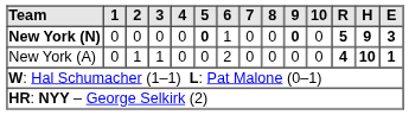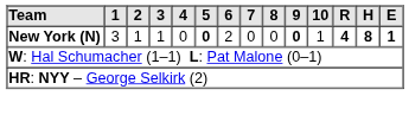New York (N) | 1: 0 -> 3
New York (N) | 2: 0 -> 1
New York (N) | 3: 0 -> 1
New York (N) | 6: 1 -> 2
New York (N) | 10: 0 -> 1
New York (N) | R: 5 -> 4
New York (N) | H: 9 -> 8
New York (N) | E: 3 -> 1
- row: New York (A) | 0 | 1 | 1 | 0 | 0 | 2 | 0 | 0 | 0 | 0 | 4 | 10 | 1
